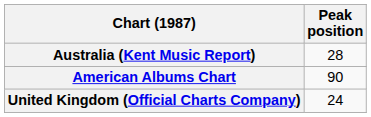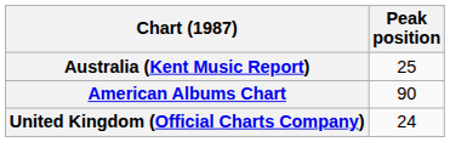Australia (Kent Music Report) | Peak position: 28 -> 25
